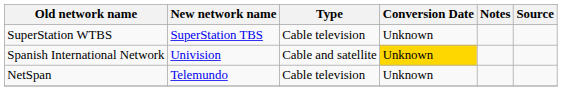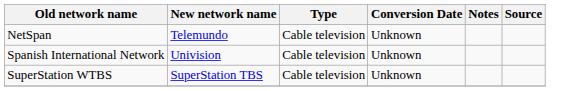rows swapped: NetSpan <-> SuperStation WTBS
Spanish International Network | Type: Cable and satellite -> Cable television
Spanish International Network | Conversion Date: gold background -> no background
